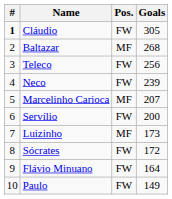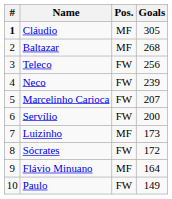Cláudio | Pos.: FW -> MF
Marcelinho Carioca | Pos.: MF -> FW
Flávio Minuano | Pos.: FW -> MF
